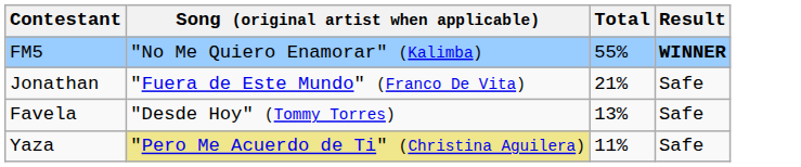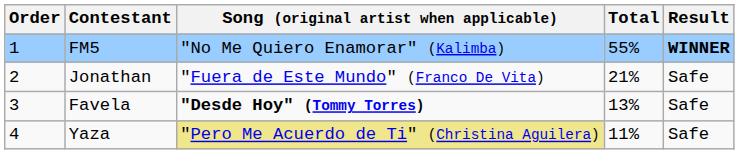+ column: Order | 1 | 2 | 3 | 4
Favela | Song (original artist when applicable): normal -> bold
